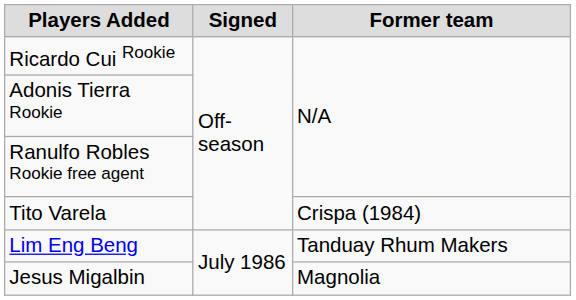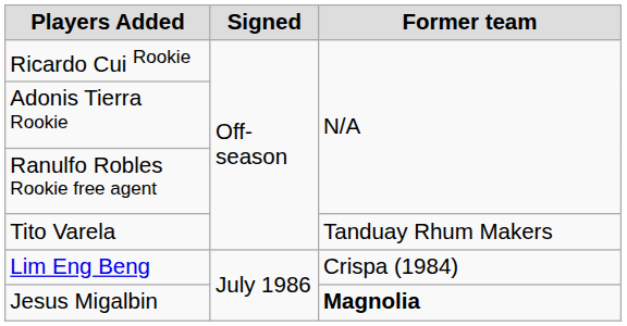Tito Varela | Former team: Crispa (1984) -> Tanduay Rhum Makers
Lim Eng Beng | Former team: Tanduay Rhum Makers -> Crispa (1984)
Jesus Migalbin | Former team: normal -> bold
